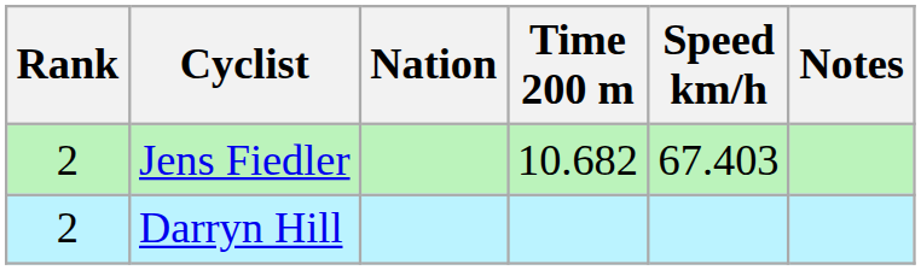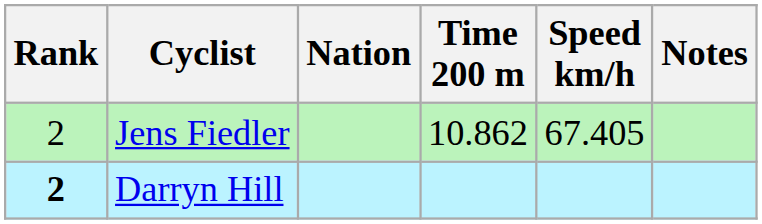Jens Fiedler | Time 200 m: 10.682 -> 10.862
Jens Fiedler | Speed km/h: 67.403 -> 67.405
Darryn Hill | Rank: normal -> bold
